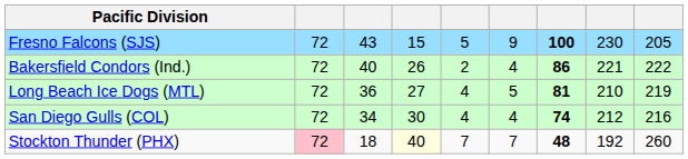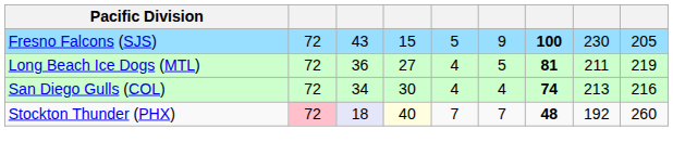- row: Bakersfield Condors (Ind.) | 72 | 40 | 26 | 2 | 4 | 86 | 221 | 222
Long Beach Ice Dogs (MTL) | column 8: 210 -> 211
San Diego Gulls (COL) | column 8: 212 -> 213
Stockton Thunder (PHX) | column 3: no background -> lavender background
